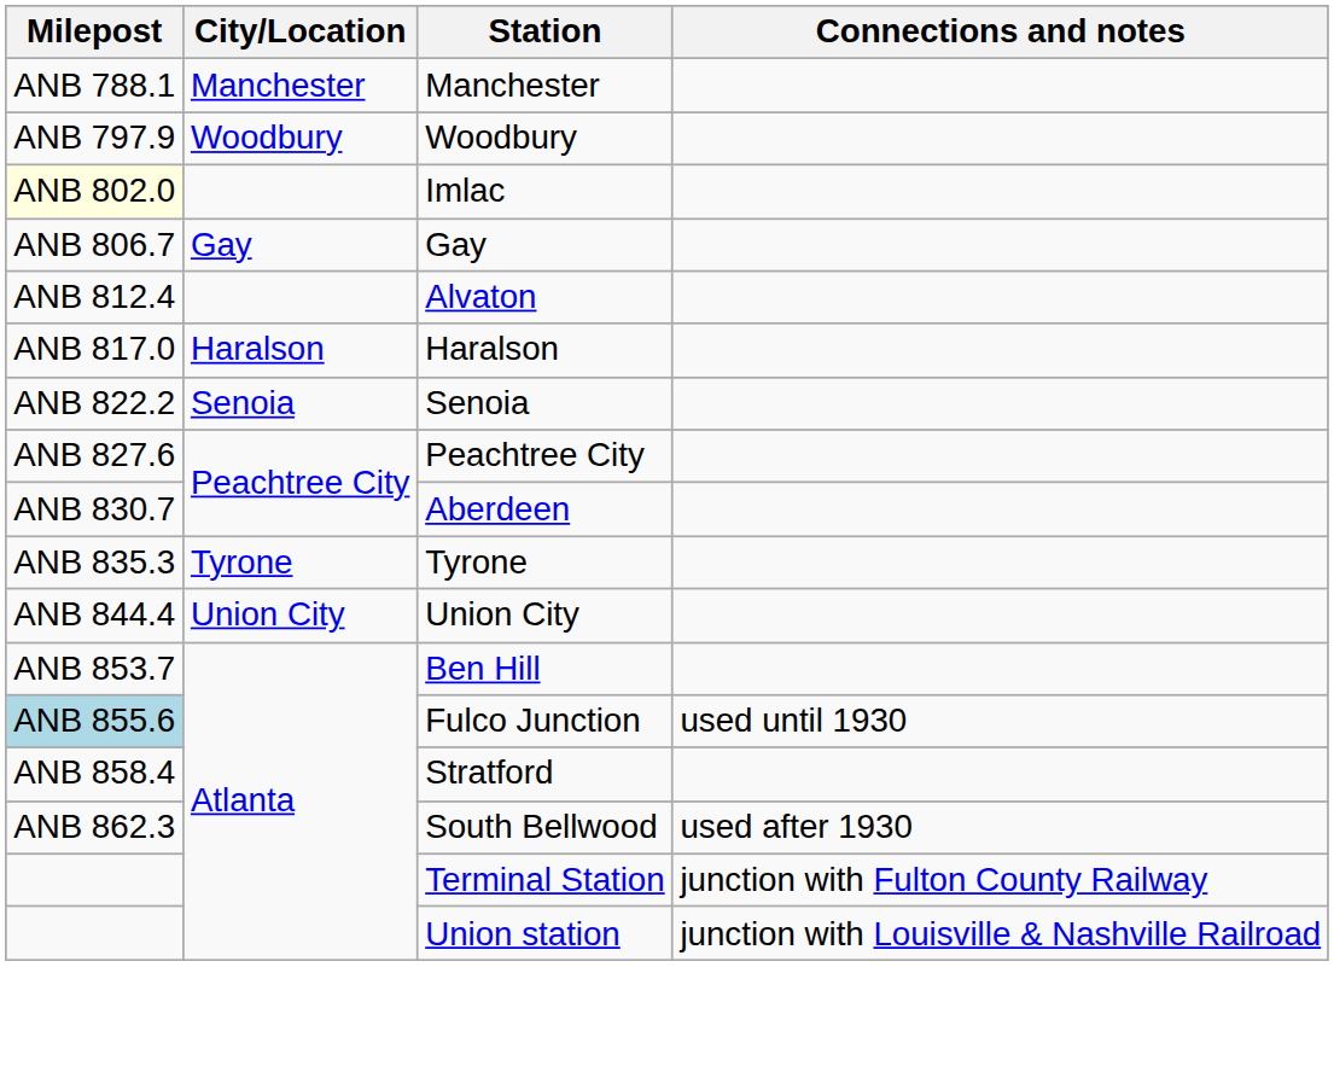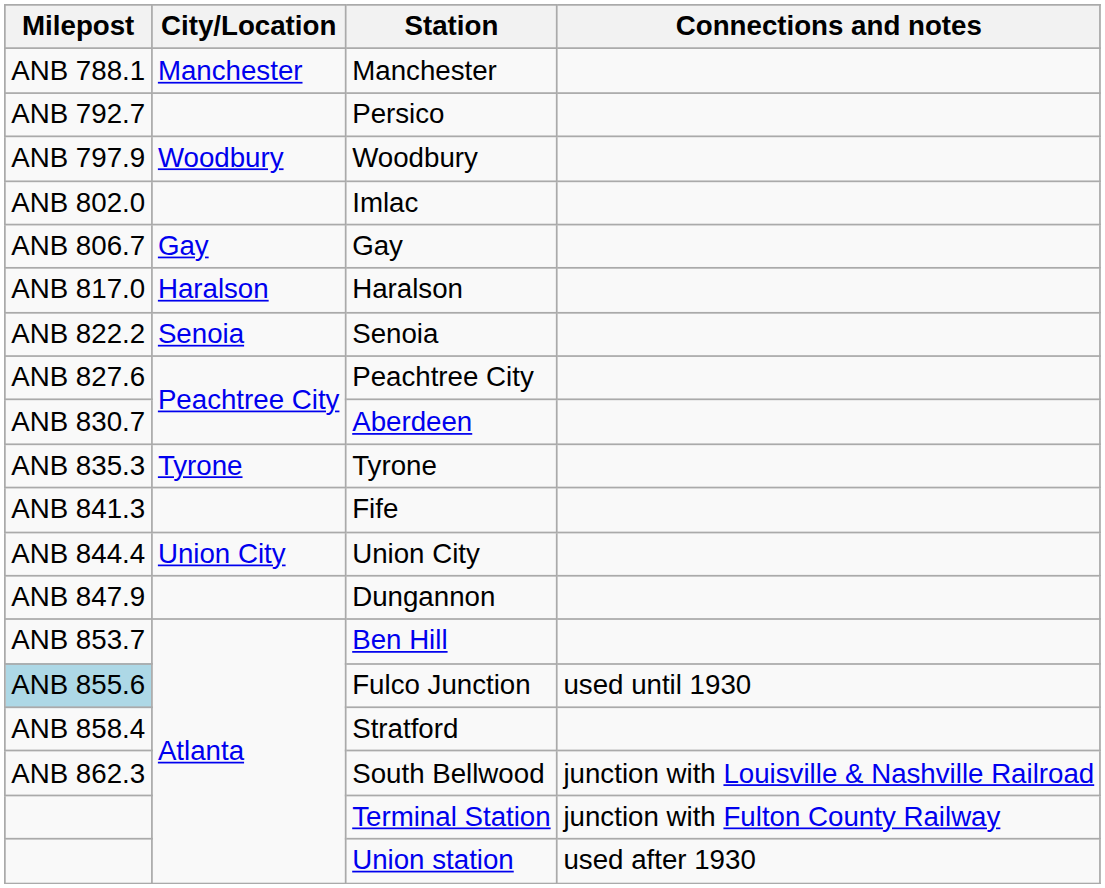+ row: ANB 792.7 | Persico
Imlac | Milepost: lightyellow background -> no background
- row: ANB 812.4 | Alvaton
+ row: ANB 841.3 | Fife
+ row: ANB 847.9 | Dungannon
South Bellwood | Connections and notes: used after 1930 -> junction with Louisville & Nashville Railroad
Union station | Connections and notes: junction with Louisville & Nashville Railroad -> used after 1930
